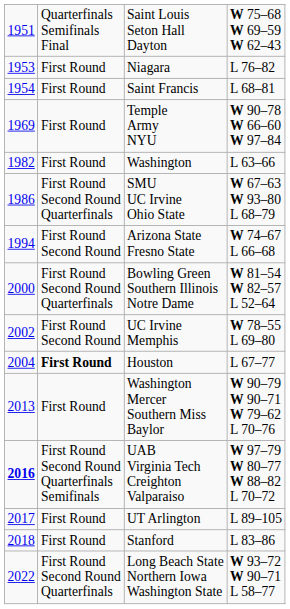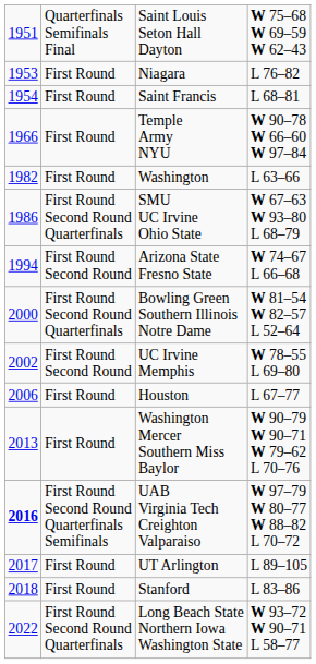Temple Army NYU | column 1: 1969 -> 1966
Houston | column 1: 2004 -> 2006
Houston | column 2: bold -> normal
